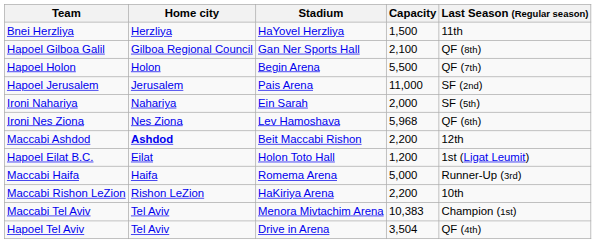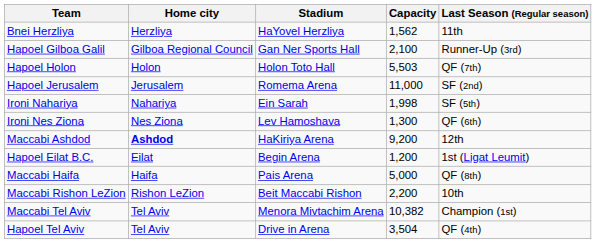Bnei Herzliya | Capacity: 1,500 -> 1,562
Hapoel Gilboa Galil | Last Season (Regular season): QF (8th) -> Runner-Up (3rd)
Hapoel Holon | Stadium: Begin Arena -> Holon Toto Hall
Hapoel Holon | Capacity: 5,500 -> 5,503
Hapoel Jerusalem | Stadium: Pais Arena -> Romema Arena
Ironi Nahariya | Capacity: 2,000 -> 1,998
Ironi Nes Ziona | Capacity: 5,968 -> 1,300
Maccabi Ashdod | Stadium: Beit Maccabi Rishon -> HaKiriya Arena
Maccabi Ashdod | Capacity: 2,200 -> 9,200
Hapoel Eilat B.C. | Stadium: Holon Toto Hall -> Begin Arena
Maccabi Haifa | Stadium: Romema Arena -> Pais Arena
Maccabi Haifa | Last Season (Regular season): Runner-Up (3rd) -> QF (8th)
Maccabi Rishon LeZion | Stadium: HaKiriya Arena -> Beit Maccabi Rishon
Maccabi Tel Aviv | Capacity: 10,383 -> 10,382
